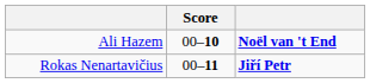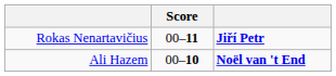rows swapped: Ali Hazem <-> Rokas Nenartavičius
